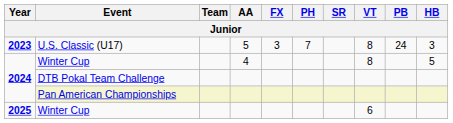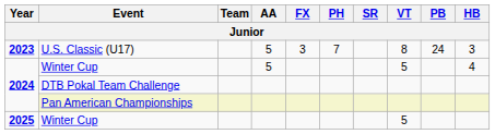2024 / Winter Cup | AA: 4 -> 5
2024 / Winter Cup | VT: 8 -> 5
2024 / Winter Cup | HB: 5 -> 4
2025 / Winter Cup | VT: 6 -> 5
